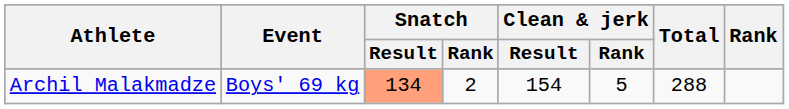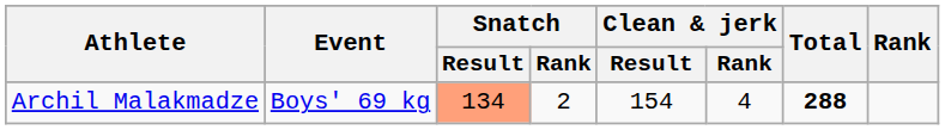Archil Malakmadze | Clean & jerk / Rank: 5 -> 4
Archil Malakmadze | Total: normal -> bold
